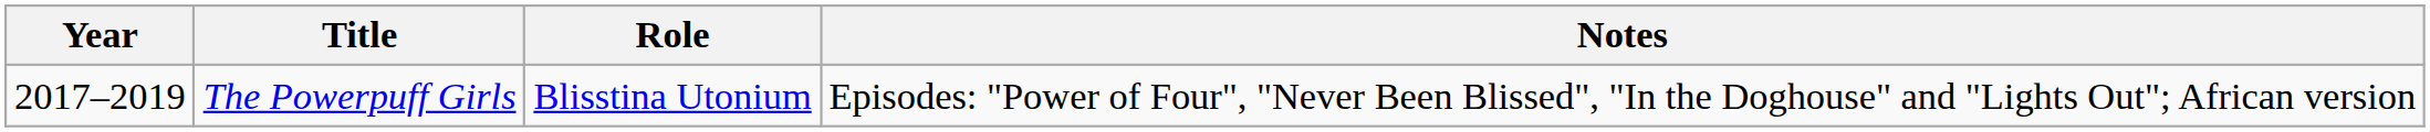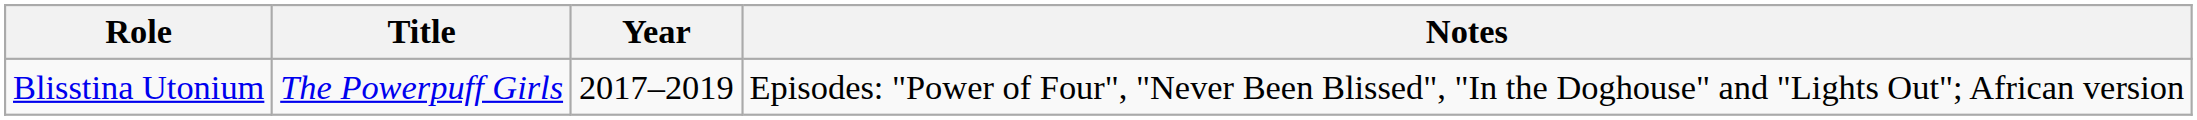columns swapped: Year <-> Role
